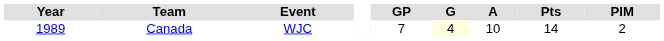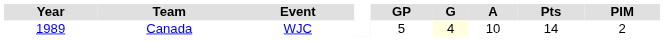Canada | GP: 7 -> 5
